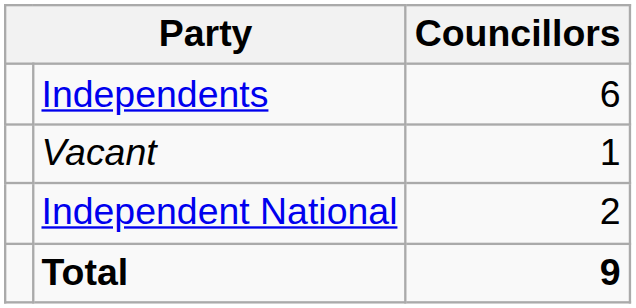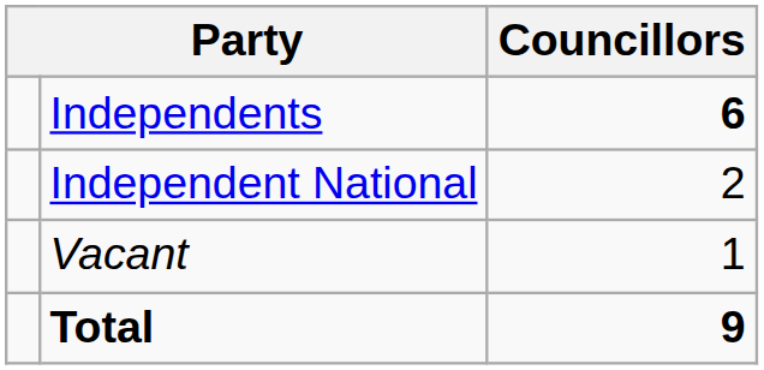Independents | Councillors: normal -> bold
rows swapped: Independent National <-> Vacant
